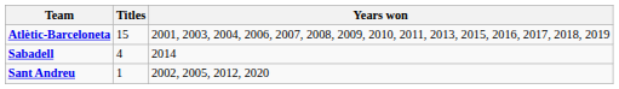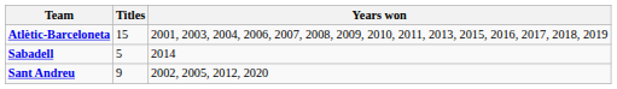Sabadell | Titles: 4 -> 5
Sant Andreu | Titles: 1 -> 9
